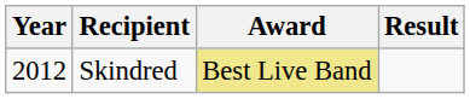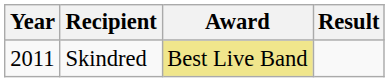Skindred | Year: 2012 -> 2011
